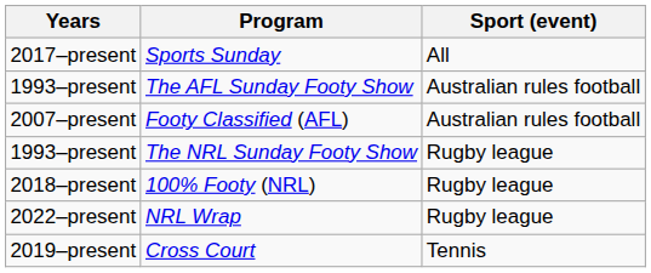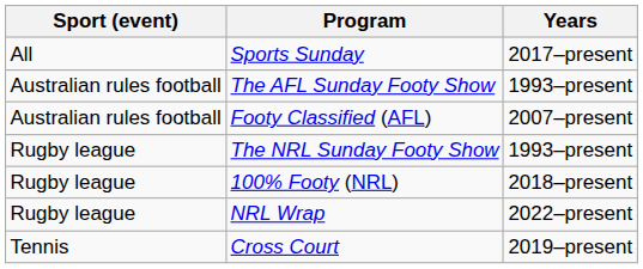columns swapped: Sport (event) <-> Years
